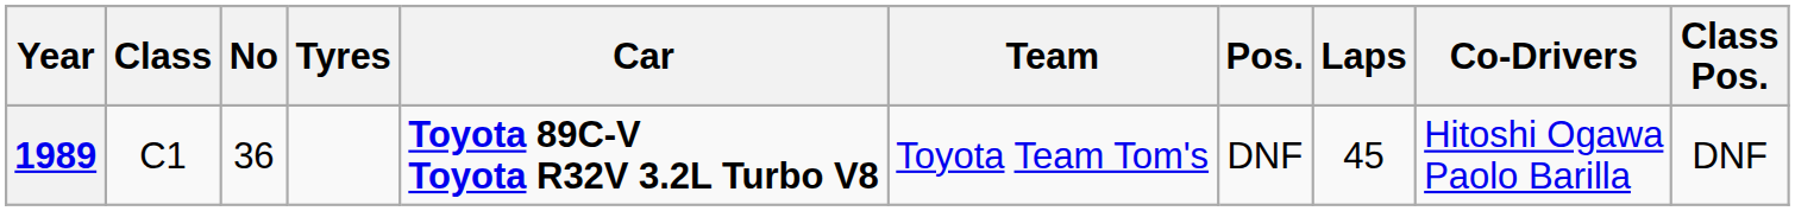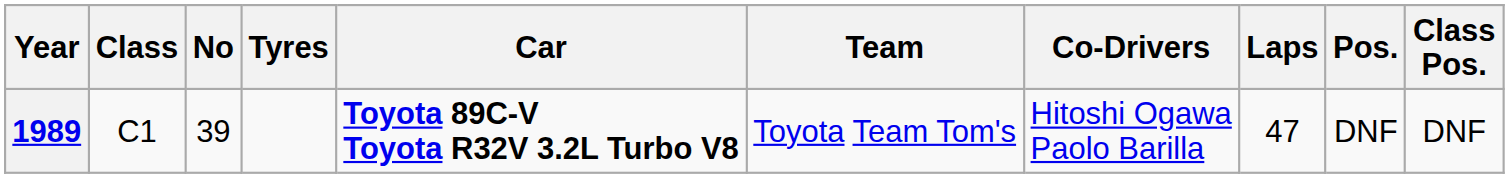columns swapped: Co-Drivers <-> Pos.
1989 | No: 36 -> 39
1989 | Laps: 45 -> 47
